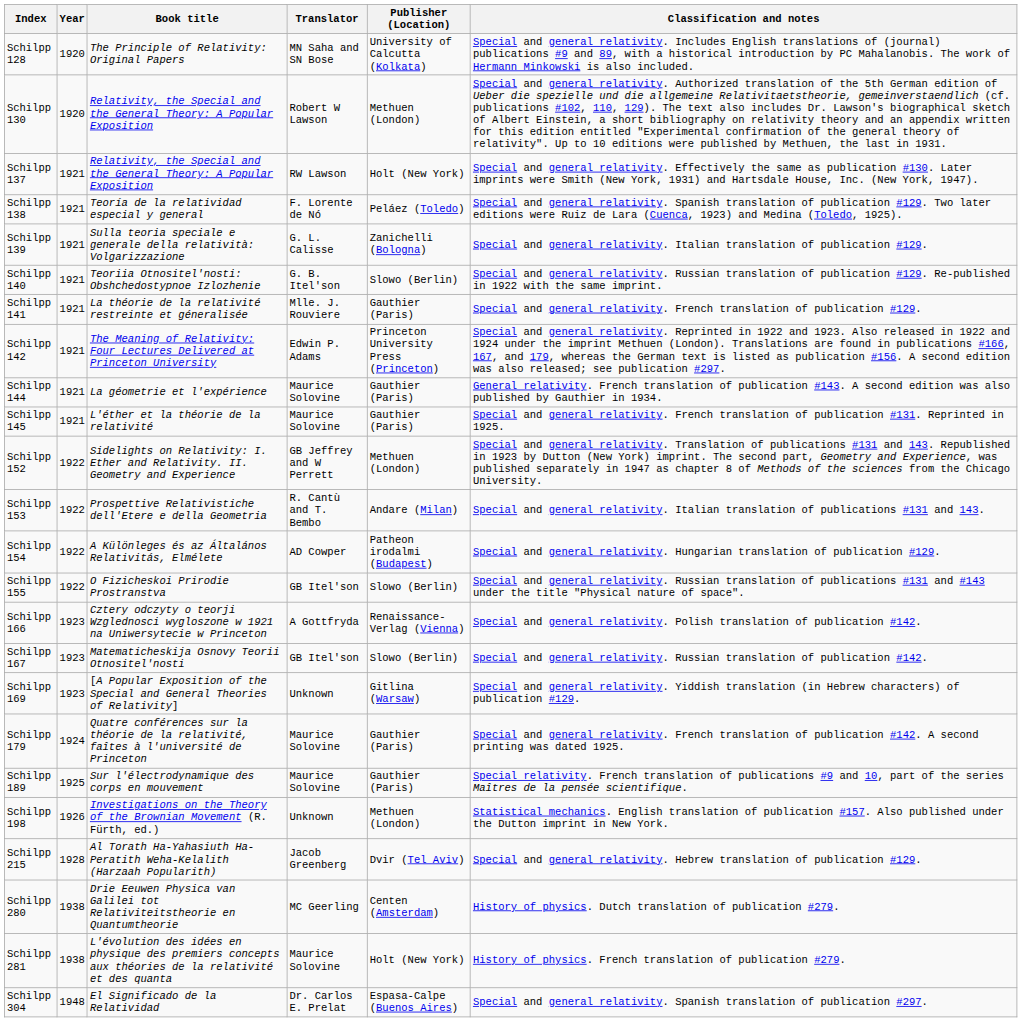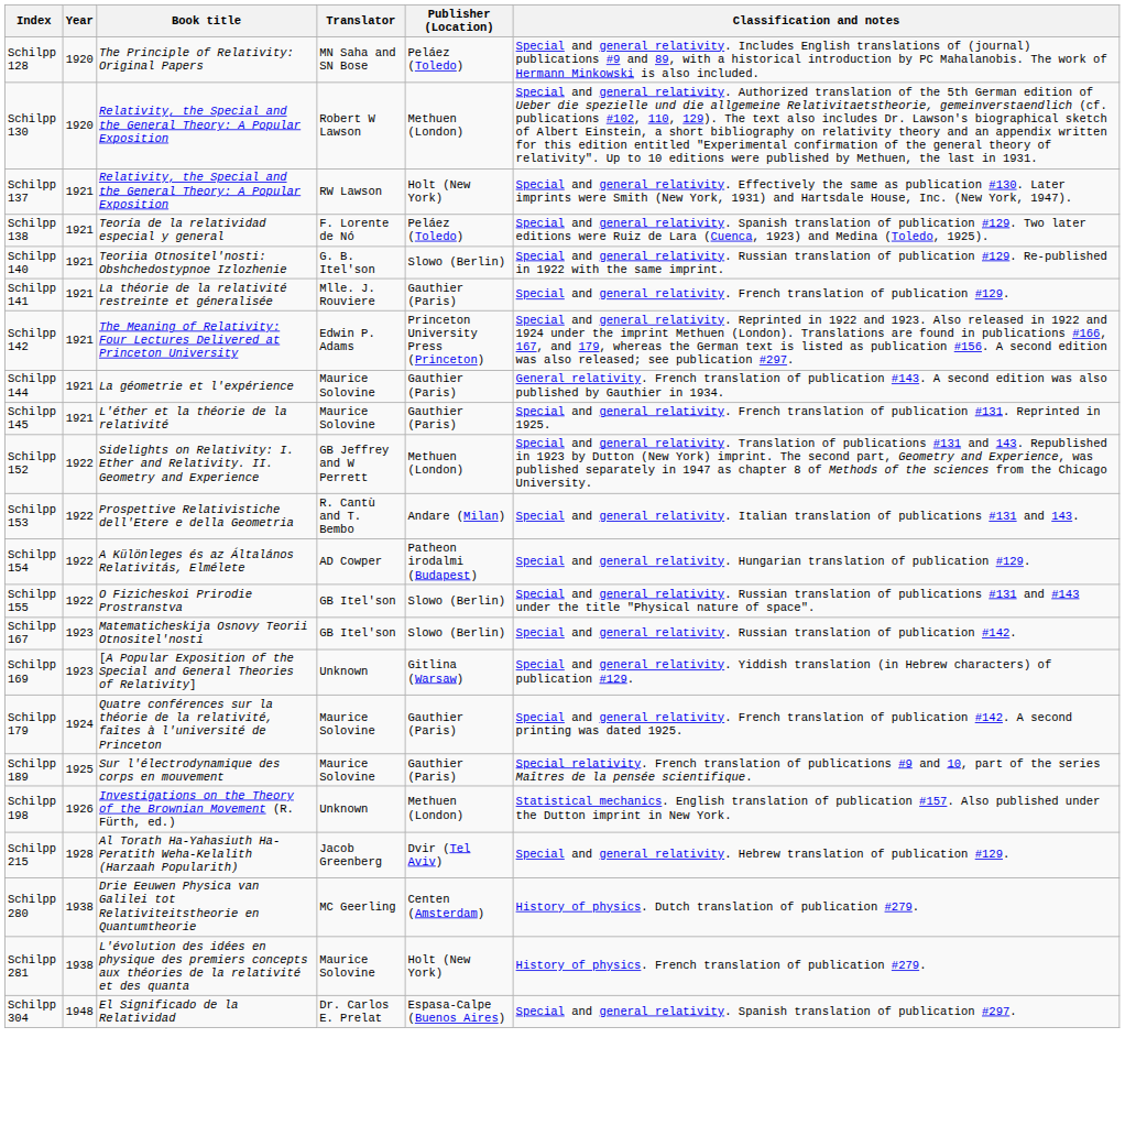Schilpp 128 | Publisher (Location): University of Calcutta (Kolkata) -> Peláez (Toledo)
- row: Schilpp 139 | 1921 | Sulla teoria speciale e generale della relatività: Volgarizzazione | G. L. Calisse | Zanichelli (Bologna) | Special and general relativity. Italian translation of publication #129.
- row: Schilpp 166 | 1923 | Cztery odczyty o teorji Wzglednosci wygloszone w 1921 na Uniwersytecie w Princeton | A Gottfryda | Renaissance-Verlag (Vienna) | Special and general relativity. Polish translation of publication #142.
